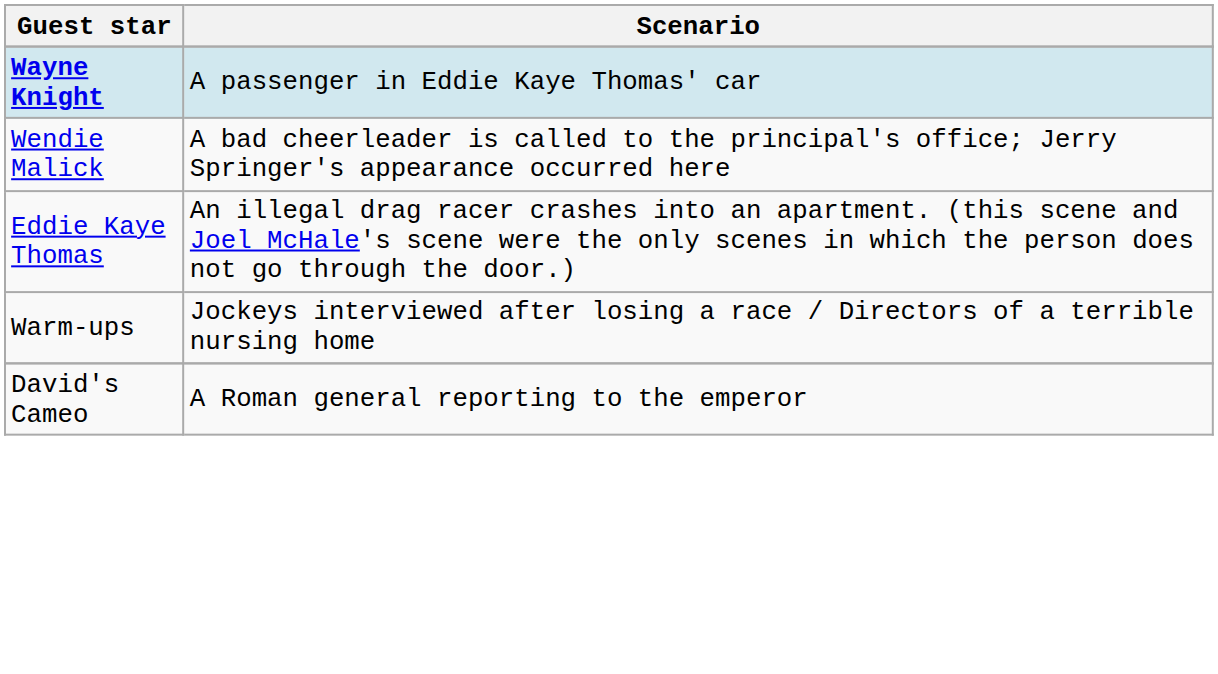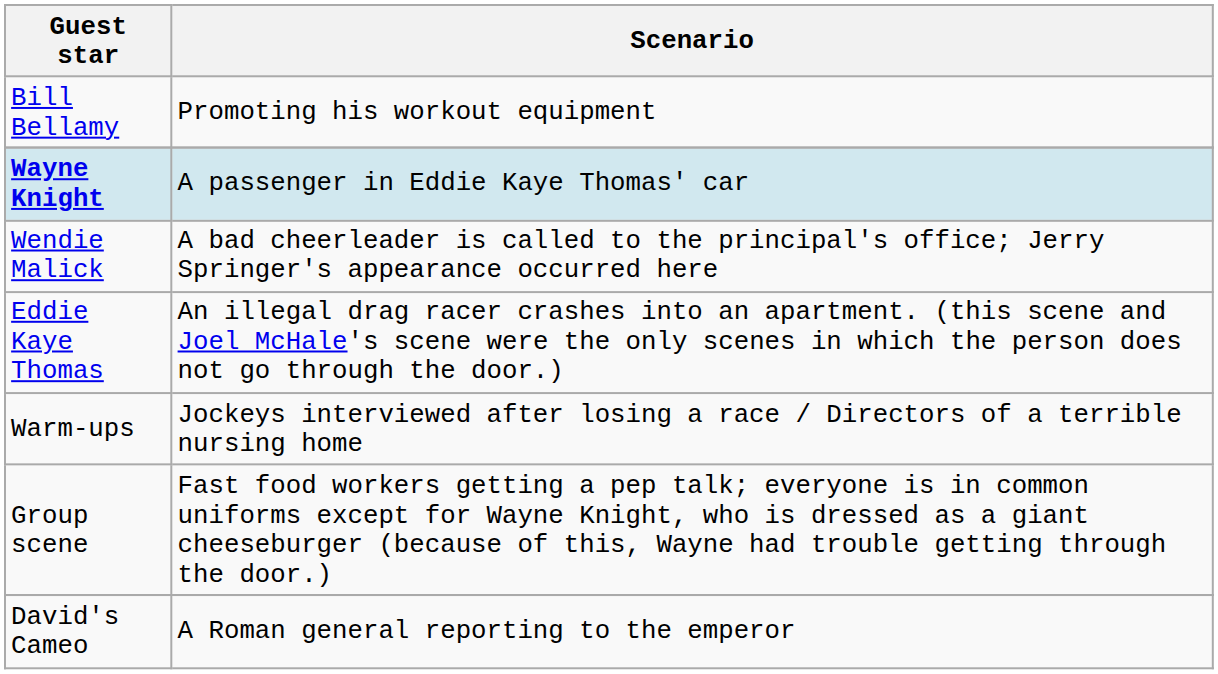+ row: Bill Bellamy | Promoting his workout equipment
+ row: Group scene | Fast food workers getting a pep talk; everyone is in common uniforms except for Wayne Knight, who is dressed as a giant cheeseburger (because of this, Wayne had trouble getting through the door.)
